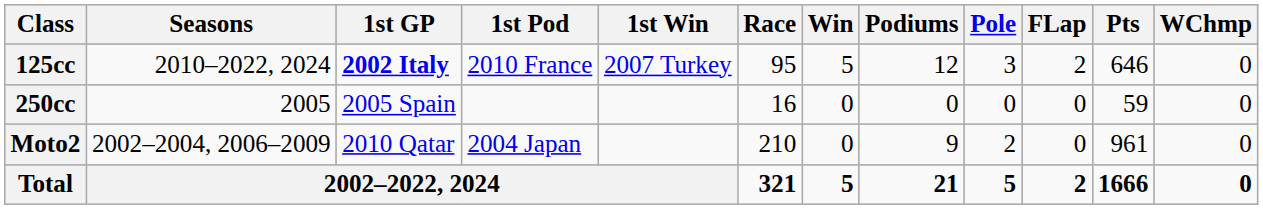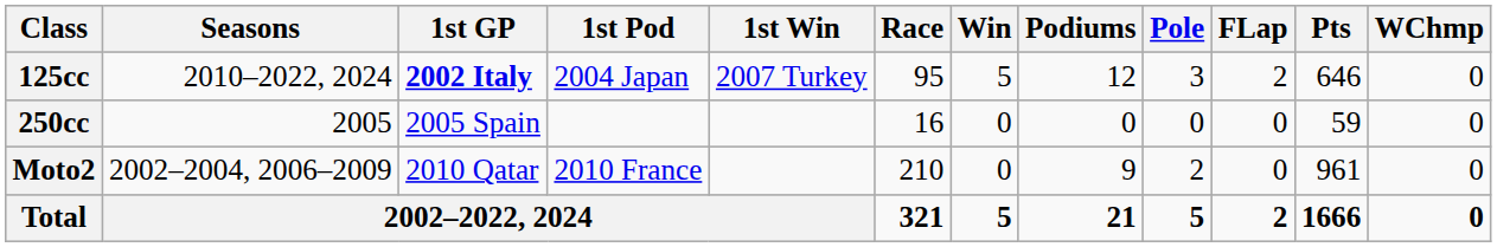125cc | 1st Pod: 2010 France -> 2004 Japan
Moto2 | 1st Pod: 2004 Japan -> 2010 France
